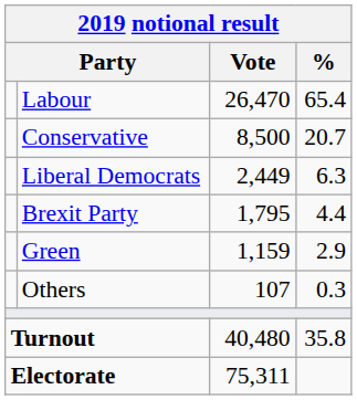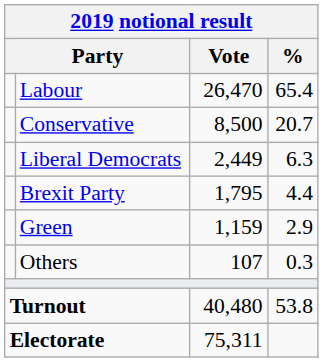Turnout | %: 35.8 -> 53.8
